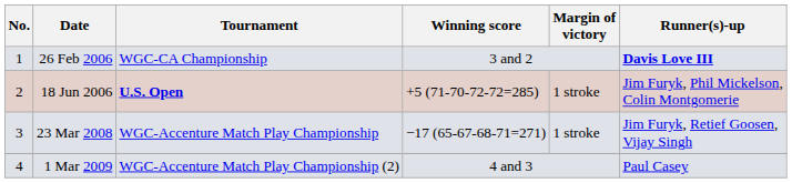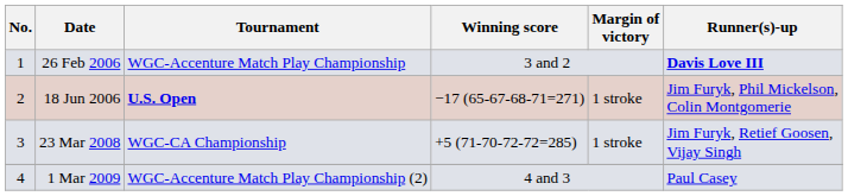26 Feb 2006 | Tournament: WGC-CA Championship -> WGC-Accenture Match Play Championship
18 Jun 2006 | Winning score: +5 (71-70-72-72=285) -> −17 (65-67-68-71=271)
23 Mar 2008 | Tournament: WGC-Accenture Match Play Championship -> WGC-CA Championship
23 Mar 2008 | Winning score: −17 (65-67-68-71=271) -> +5 (71-70-72-72=285)
